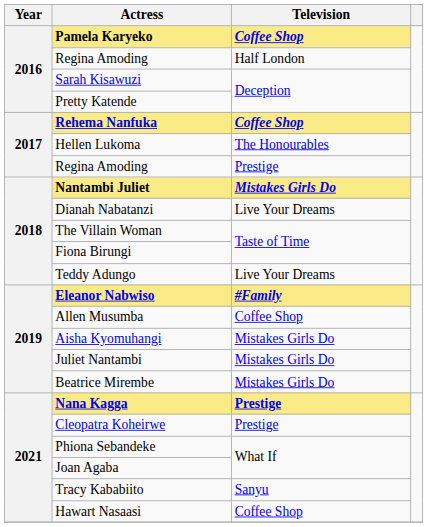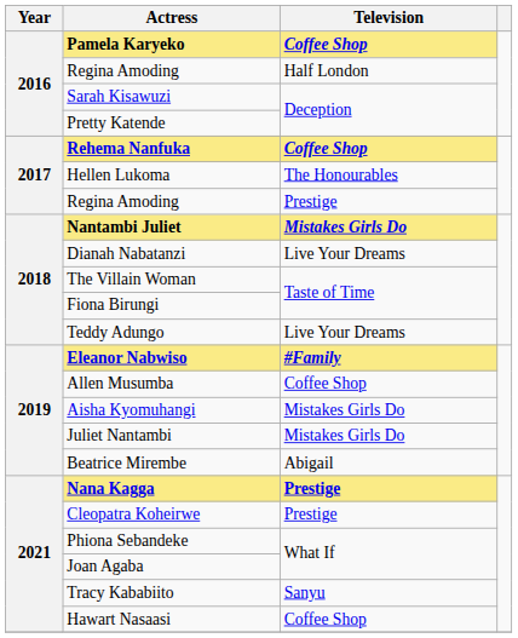Beatrice Mirembe | Television: Mistakes Girls Do -> Abigail
